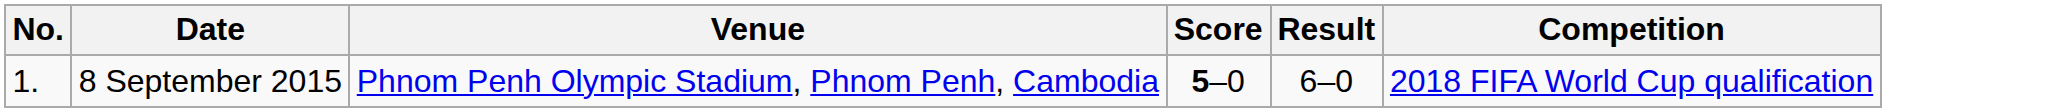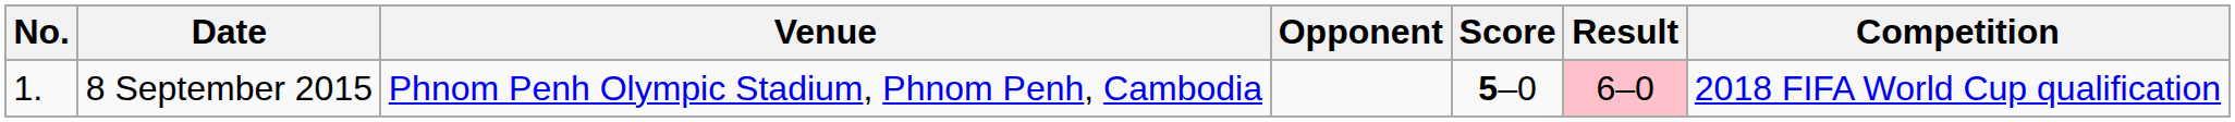+ column: Opponent
8 September 2015 | Result: no background -> pink background
